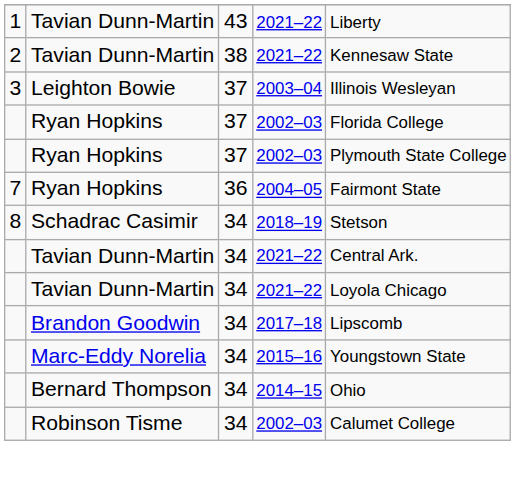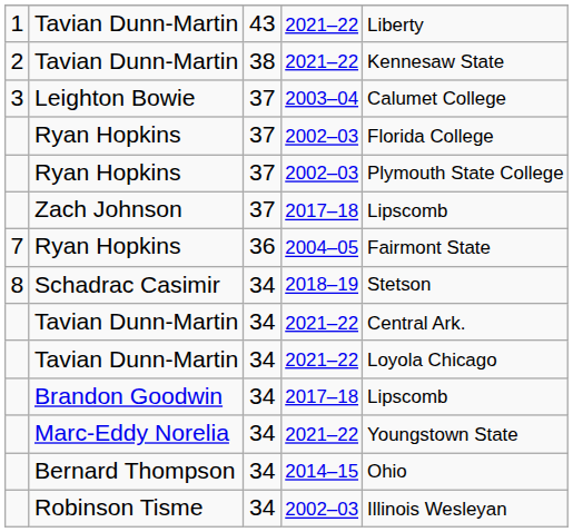Leighton Bowie | column 5: Illinois Wesleyan -> Calumet College
+ row: Zach Johnson | 37 | 2017–18 | Lipscomb
Marc-Eddy Norelia | column 4: 2015–16 -> 2021–22
Robinson Tisme | column 5: Calumet College -> Illinois Wesleyan
